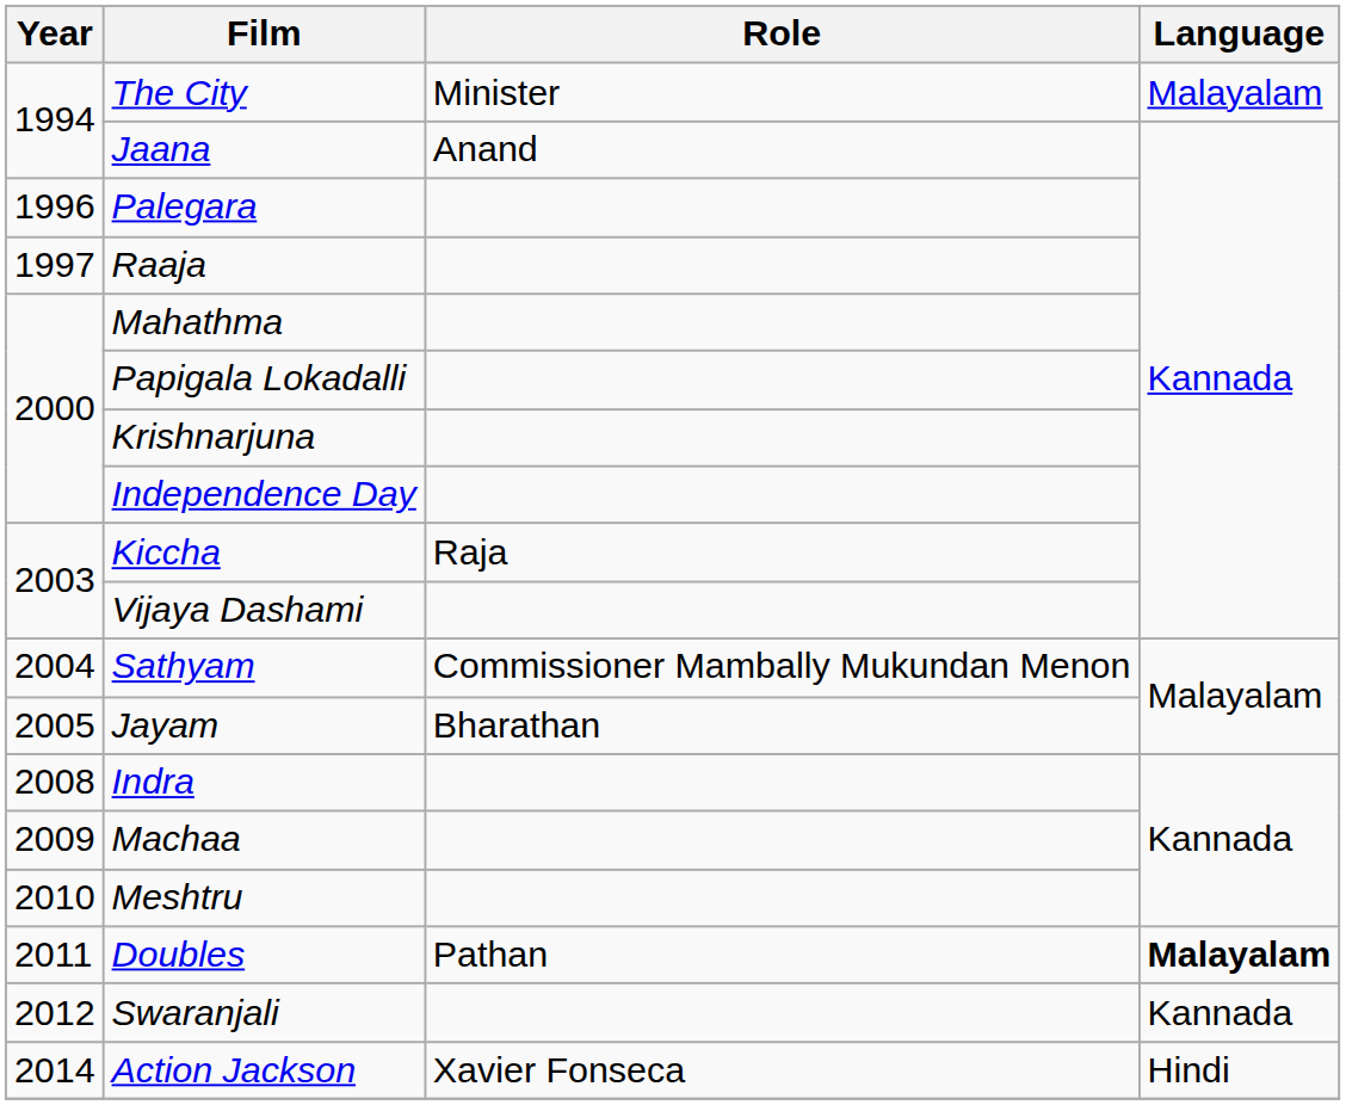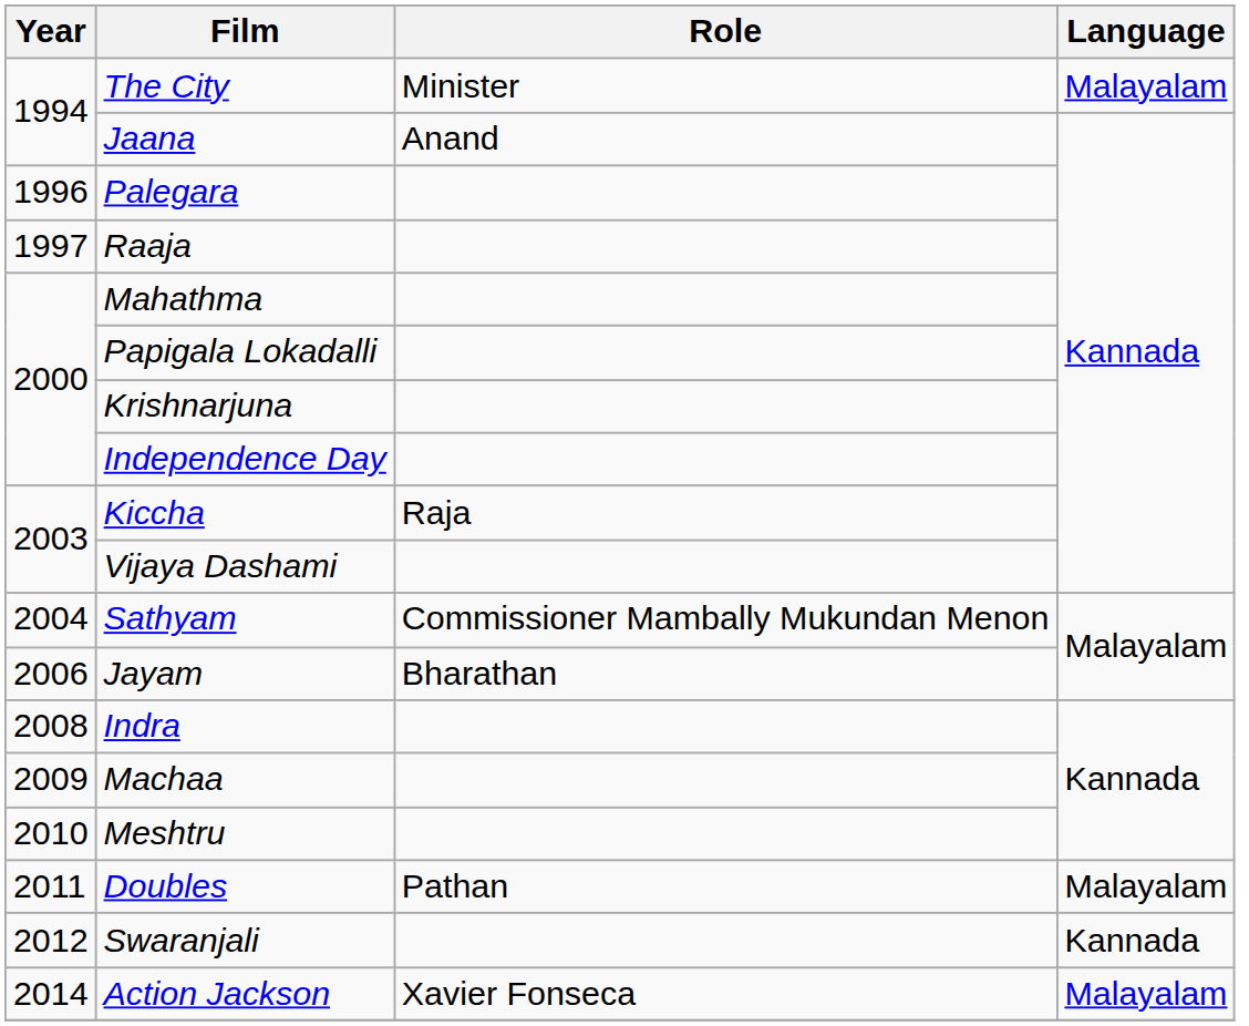Jayam | Year: 2005 -> 2006
Doubles | Language: bold -> normal
Action Jackson | Language: Hindi -> Malayalam
